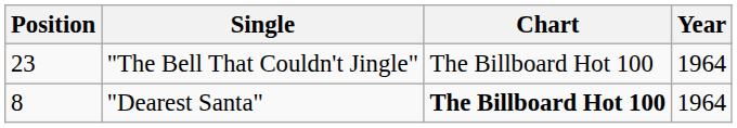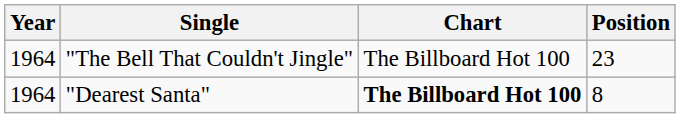columns swapped: Year <-> Position
